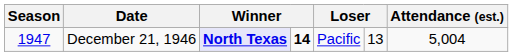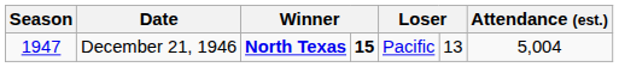December 21, 1946 | column 3: lavender background -> no background
December 21, 1946 | column 4: 14 -> 15
